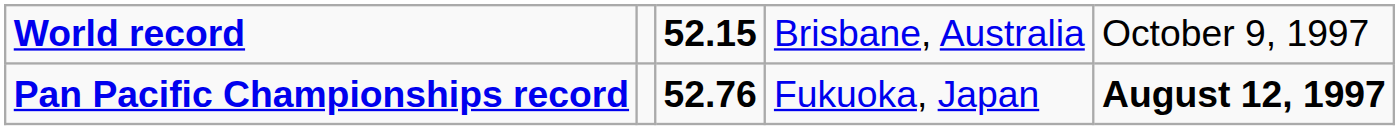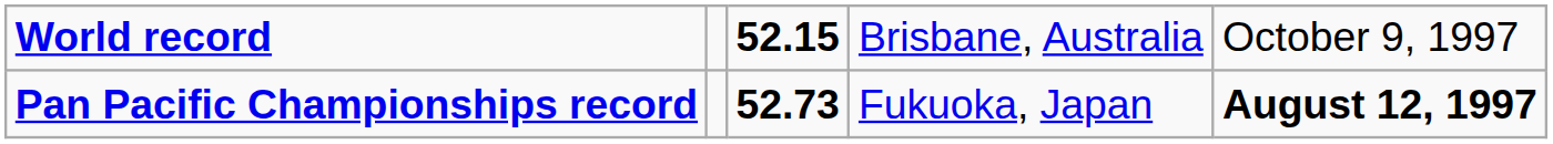Pan Pacific Championships record | column 3: 52.76 -> 52.73
